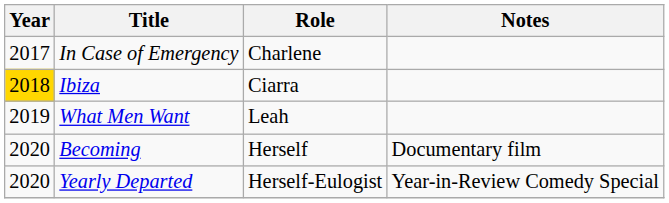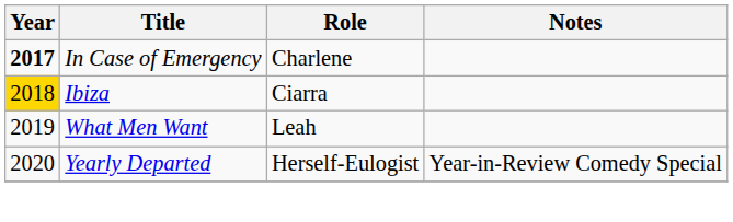In Case of Emergency | Year: normal -> bold
- row: 2020 | Becoming | Herself | Documentary film
